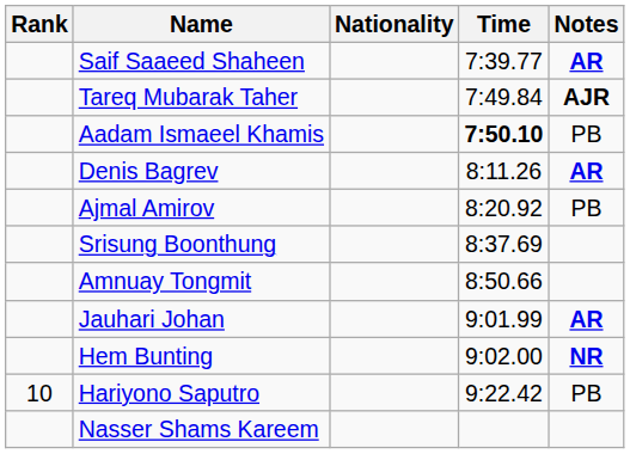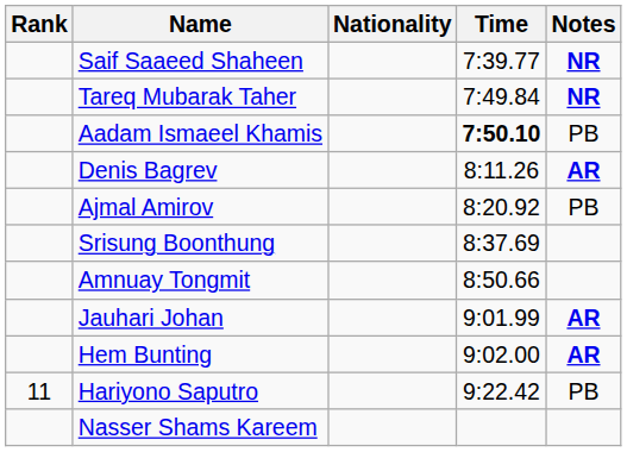Saif Saaeed Shaheen | Notes: AR -> NR
Tareq Mubarak Taher | Notes: AJR -> NR
Hem Bunting | Notes: NR -> AR
Hariyono Saputro | Rank: 10 -> 11
